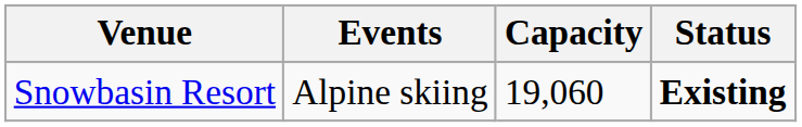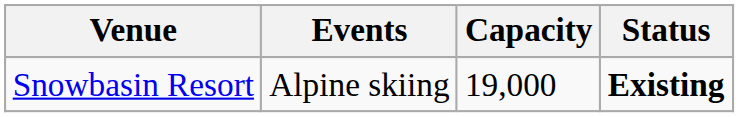Snowbasin Resort | Capacity: 19,060 -> 19,000
